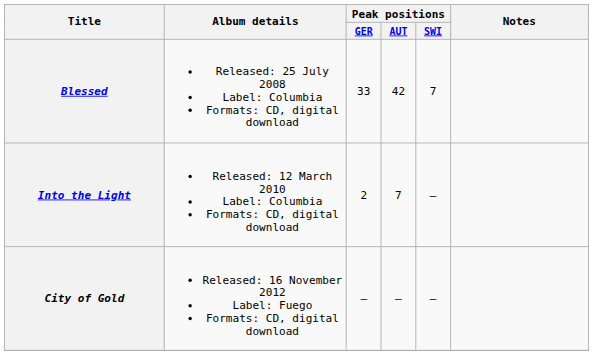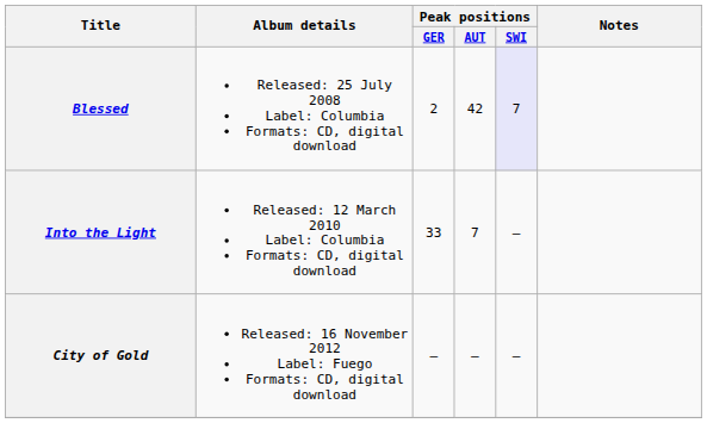Blessed | Peak positions / GER: 33 -> 2
Blessed | Peak positions / SWI: no background -> lavender background
Into the Light | Peak positions / GER: 2 -> 33
